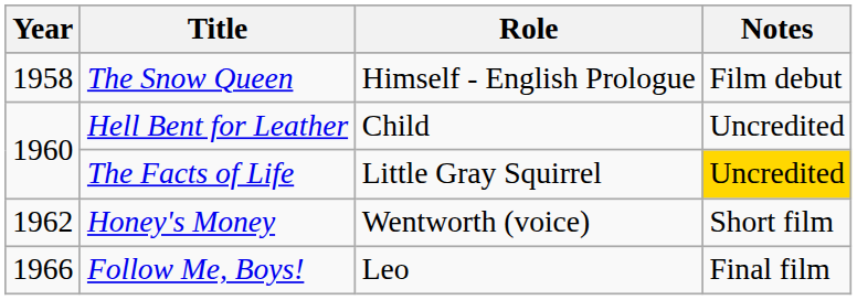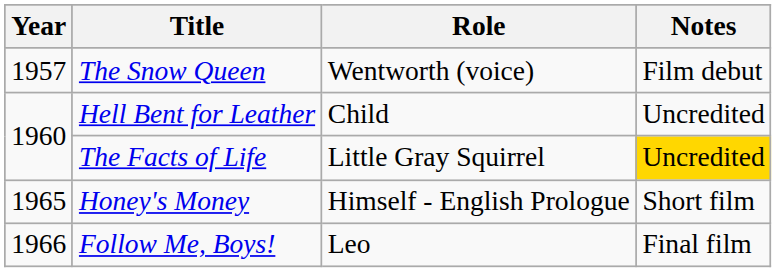The Snow Queen | Year: 1958 -> 1957
The Snow Queen | Role: Himself - English Prologue -> Wentworth (voice)
Honey's Money | Year: 1962 -> 1965
Honey's Money | Role: Wentworth (voice) -> Himself - English Prologue
